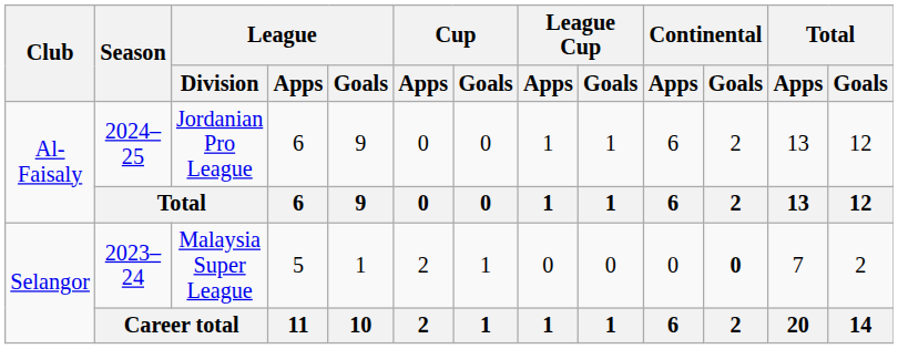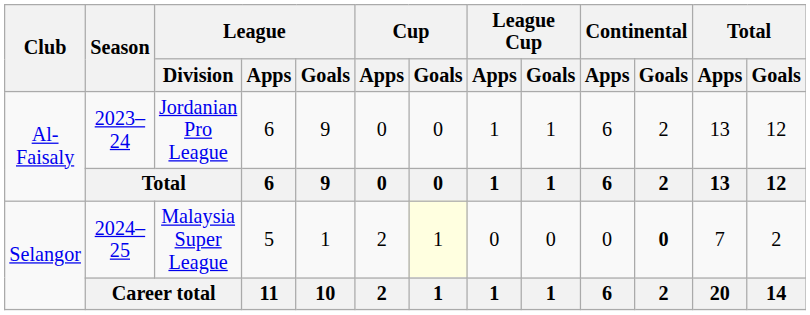Al-Faisaly / Jordanian Pro League | Season: 2024–25 -> 2023–24
Selangor / Malaysia Super League | Season: 2023–24 -> 2024–25
Selangor / Malaysia Super League | Cup / Goals: no background -> lightyellow background
